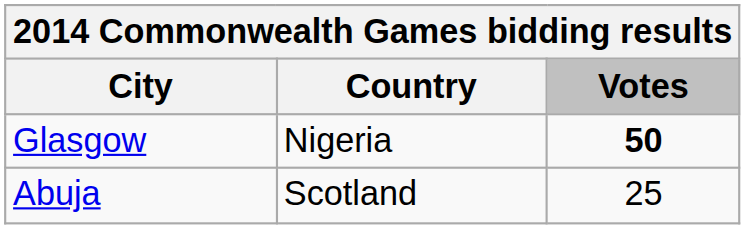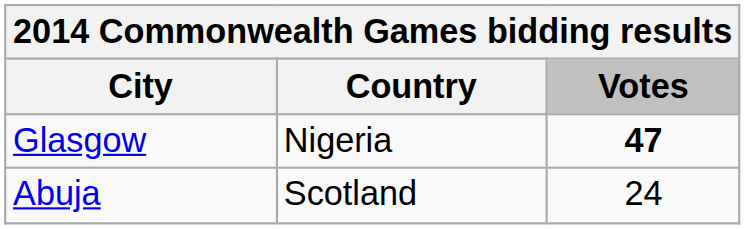Glasgow | Votes: 50 -> 47
Abuja | Votes: 25 -> 24
